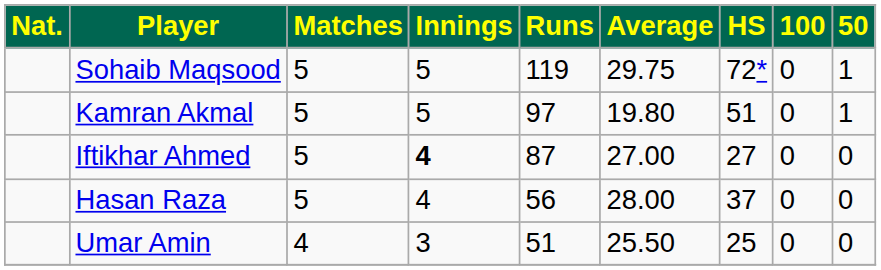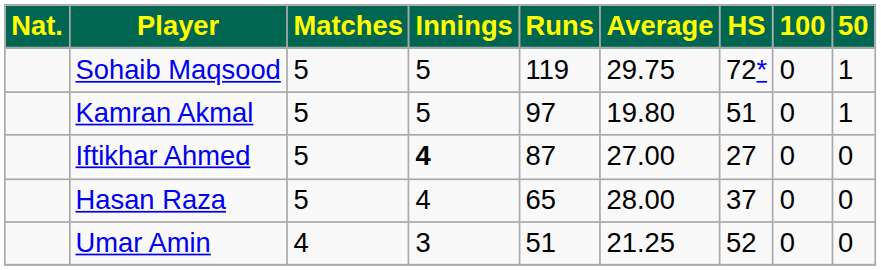Hasan Raza | Runs: 56 -> 65
Umar Amin | Average: 25.50 -> 21.25
Umar Amin | HS: 25 -> 52
